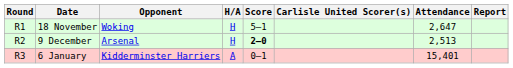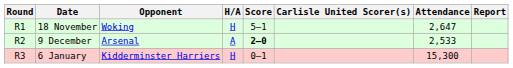9 December | H/A: H -> A
9 December | Attendance: 2,513 -> 2,533
6 January | H/A: A -> H
6 January | Attendance: 15,401 -> 15,300
